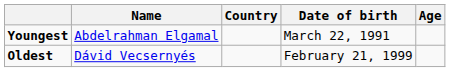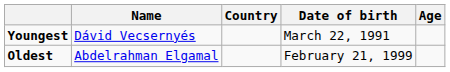Youngest | Name: Abdelrahman Elgamal -> Dávid Vecsernyés
Oldest | Name: Dávid Vecsernyés -> Abdelrahman Elgamal
